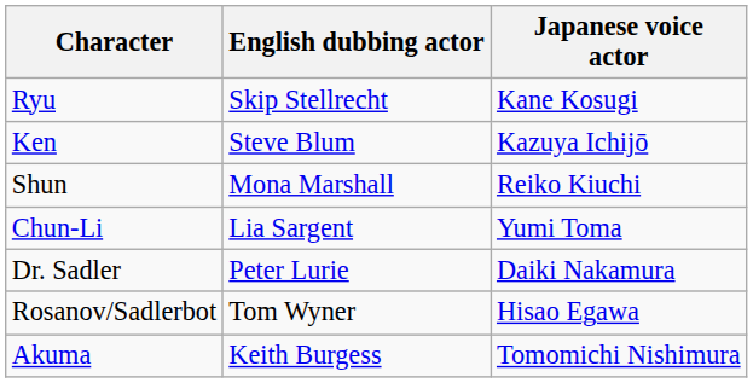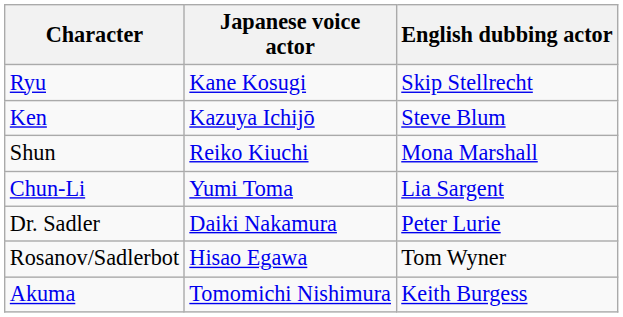columns swapped: Japanese voice actor <-> English dubbing actor
